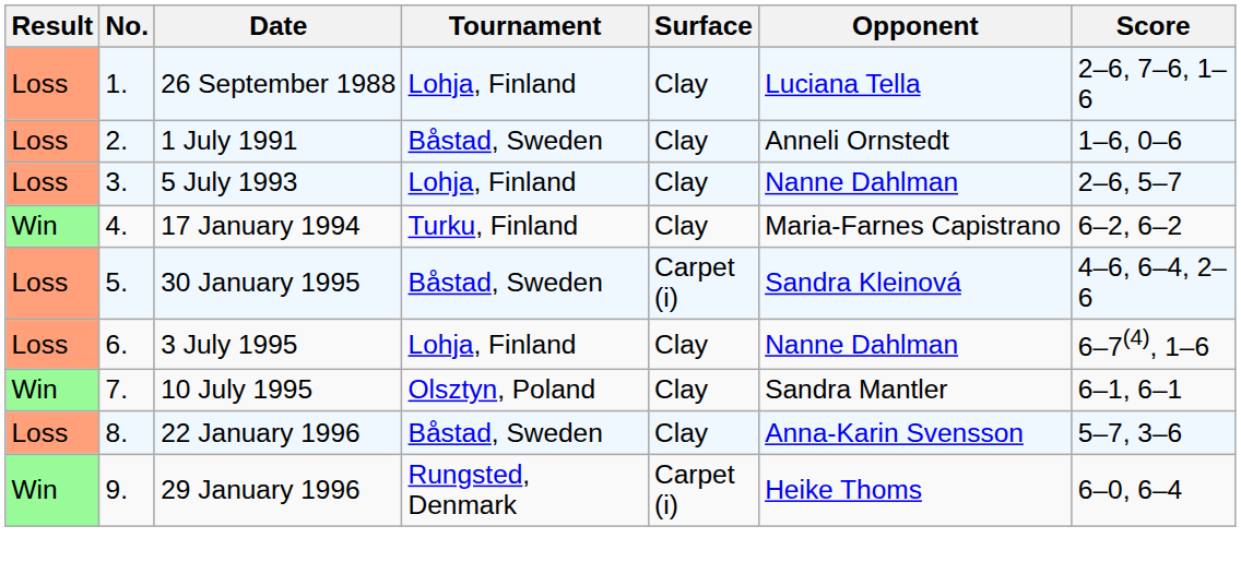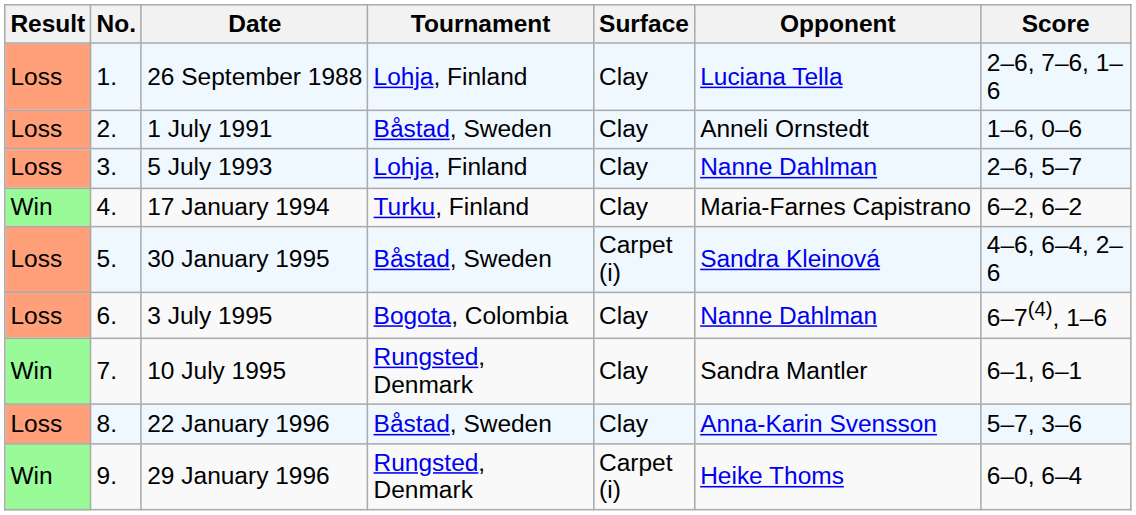3 July 1995 | Tournament: Lohja, Finland -> Bogota, Colombia
10 July 1995 | Tournament: Olsztyn, Poland -> Rungsted, Denmark
